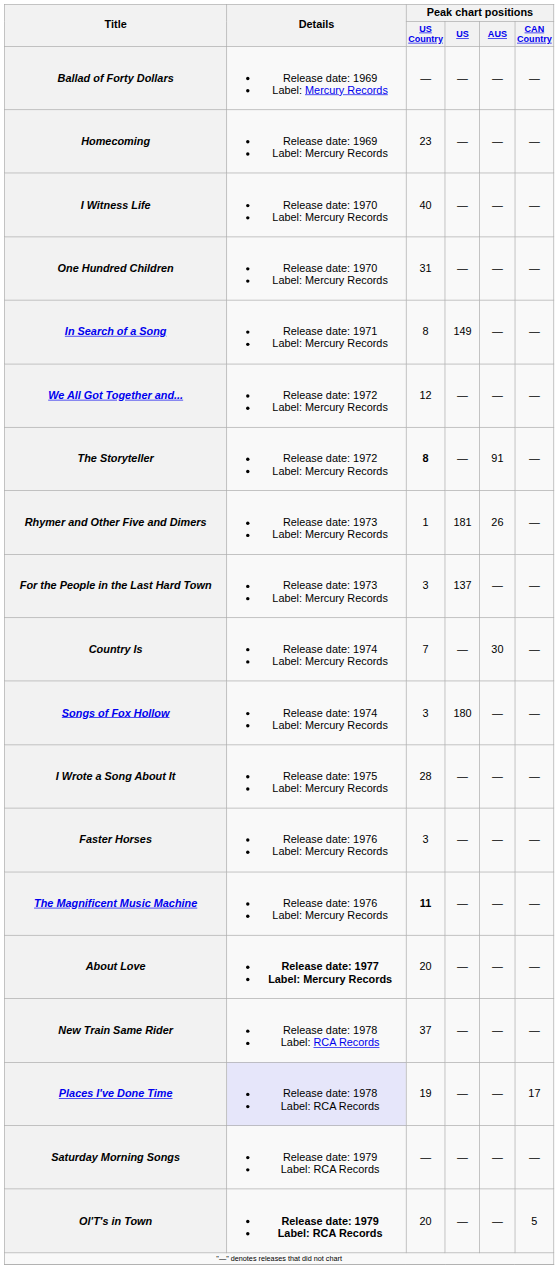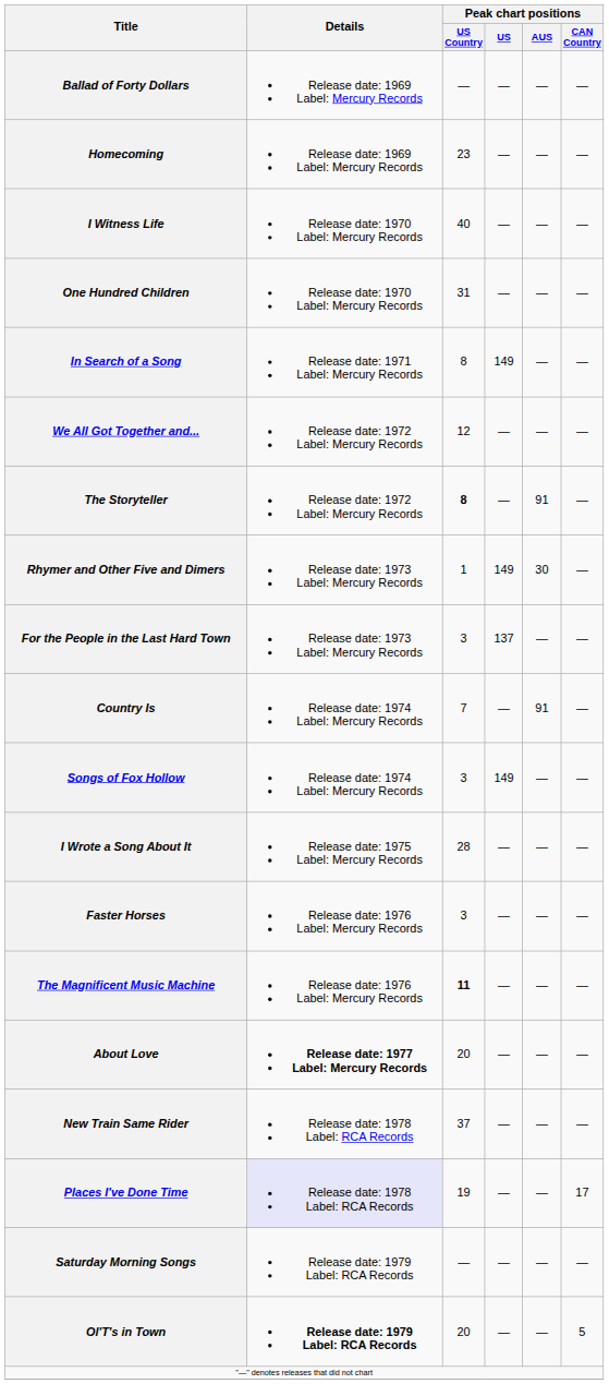Rhymer and Other Five and Dimers | Peak chart positions / US: 181 -> 149
Rhymer and Other Five and Dimers | Peak chart positions / AUS: 26 -> 30
Country Is | Peak chart positions / AUS: 30 -> 91
Songs of Fox Hollow | Peak chart positions / US: 180 -> 149
